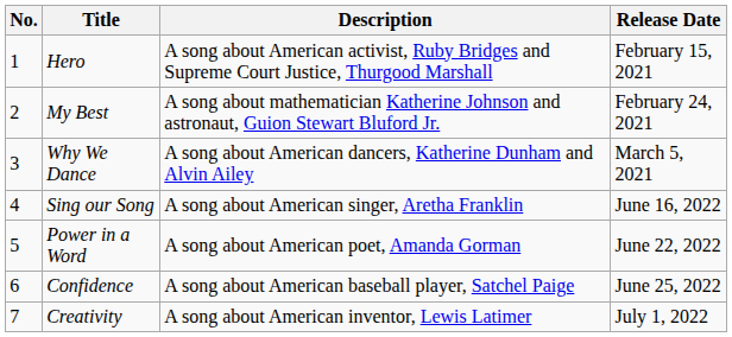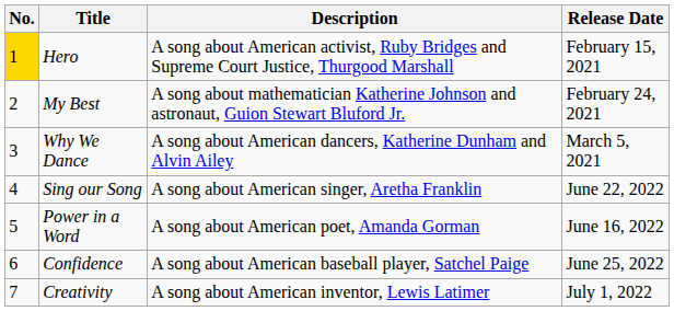Hero | No.: no background -> gold background
Sing our Song | Release Date: June 16, 2022 -> June 22, 2022
Power in a Word | Release Date: June 22, 2022 -> June 16, 2022
